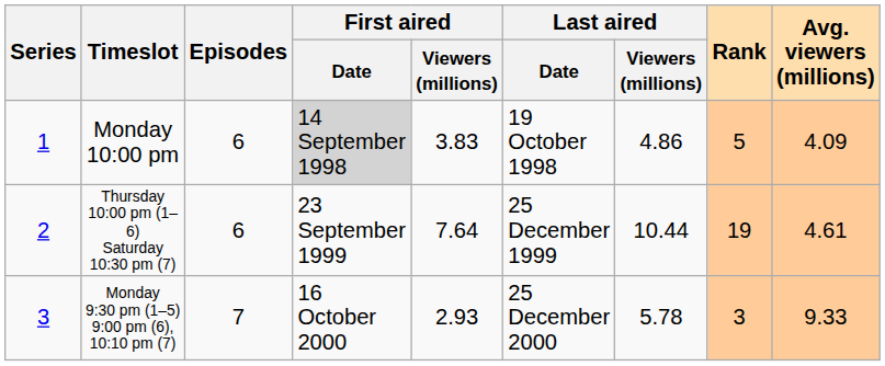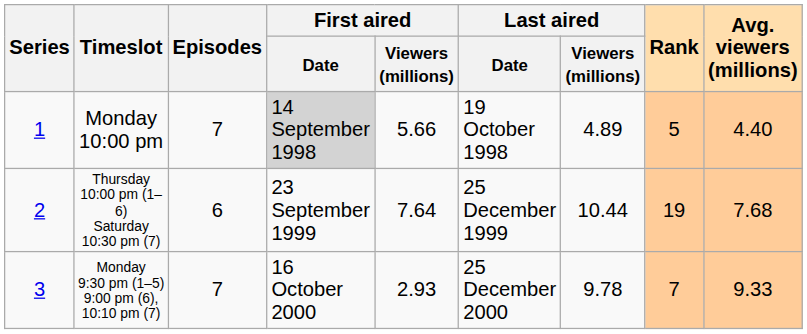Monday 10:00 pm | Episodes: 6 -> 7
Monday 10:00 pm | First aired / Viewers (millions): 3.83 -> 5.66
Monday 10:00 pm | Last aired / Viewers (millions): 4.86 -> 4.89
Monday 10:00 pm | Avg. viewers (millions): 4.09 -> 4.40
Thursday 10:00 pm (1–6) Saturday 10:30 pm (7) | Avg. viewers (millions): 4.61 -> 7.68
Monday 9:30 pm (1–5) 9:00 pm (6), 10:10 pm (7) | Last aired / Viewers (millions): 5.78 -> 9.78
Monday 9:30 pm (1–5) 9:00 pm (6), 10:10 pm (7) | Rank: 3 -> 7
